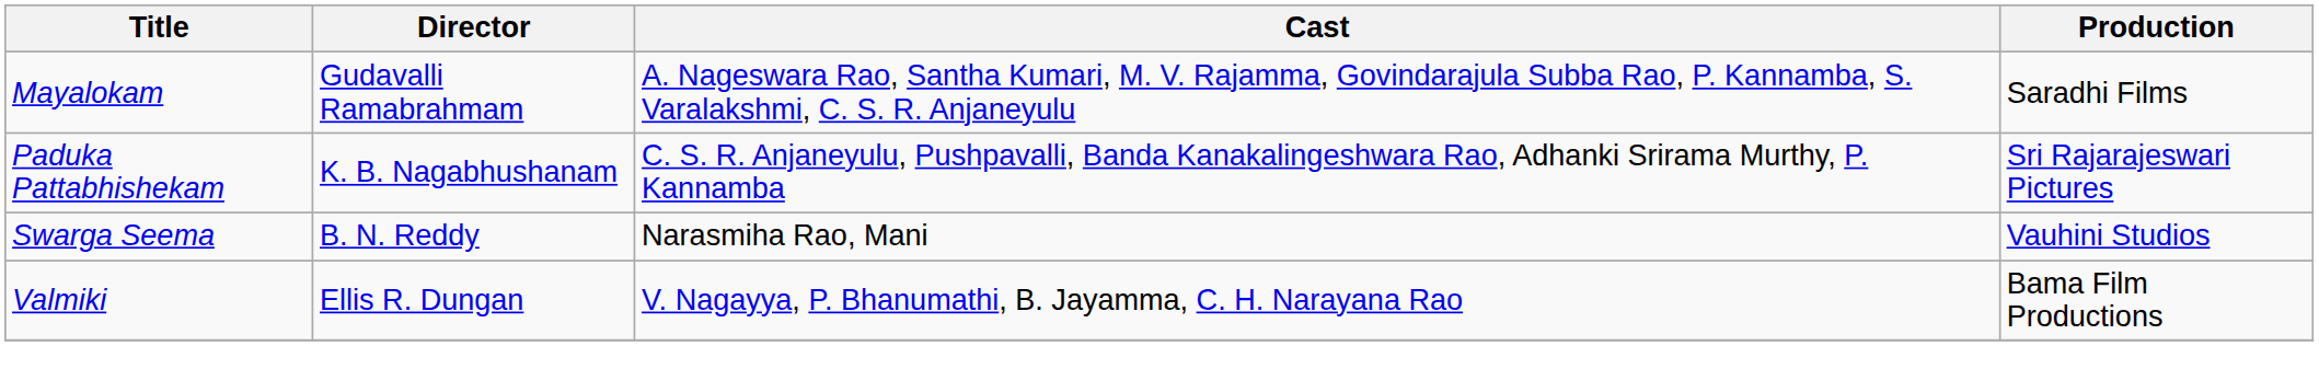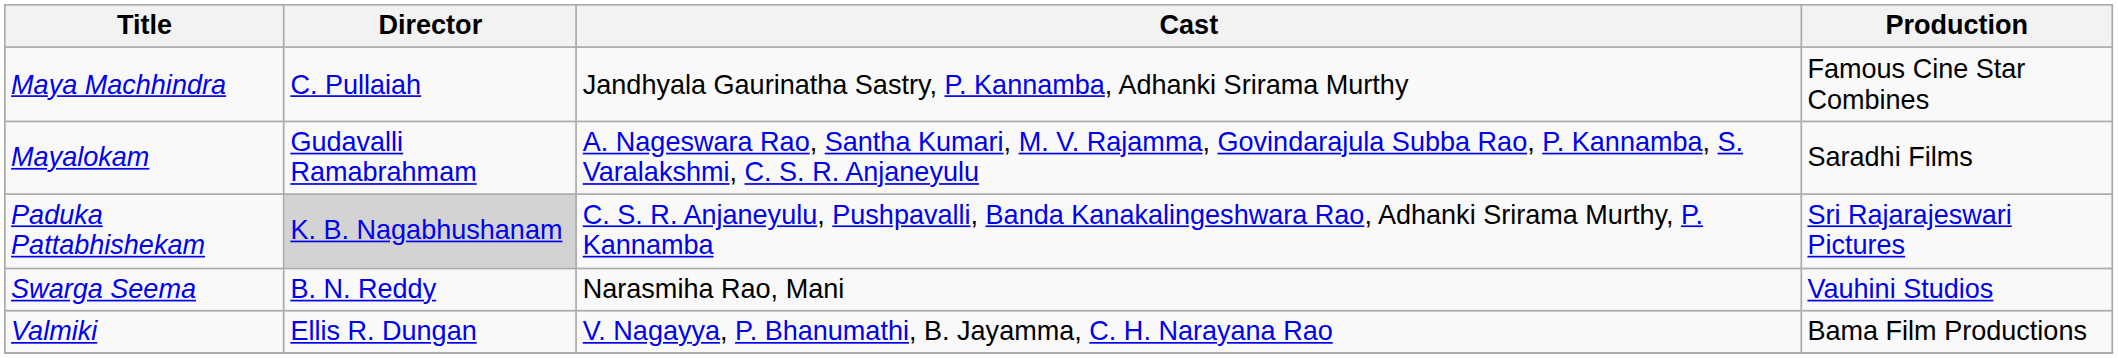+ row: Maya Machhindra | C. Pullaiah | Jandhyala Gaurinatha Sastry, P. Kannamba, Adhanki Srirama Murthy | Famous Cine Star Combines
Paduka Pattabhishekam | Director: no background -> lightgrey background
